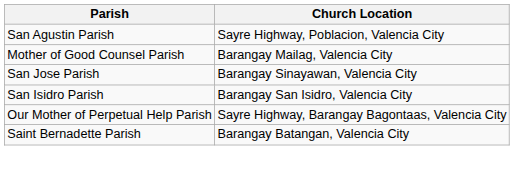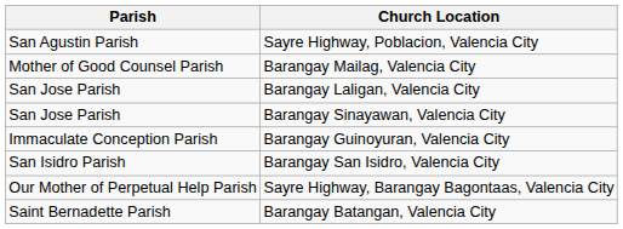+ row: San Jose Parish | Barangay Laligan, Valencia City
+ row: Immaculate Conception Parish | Barangay Guinoyuran, Valencia City
